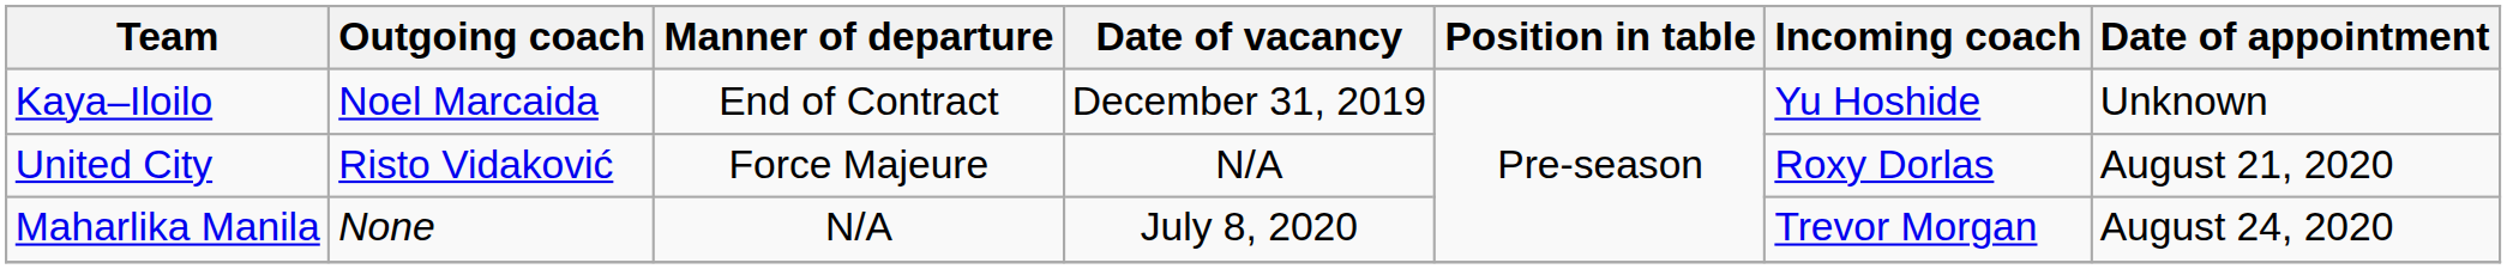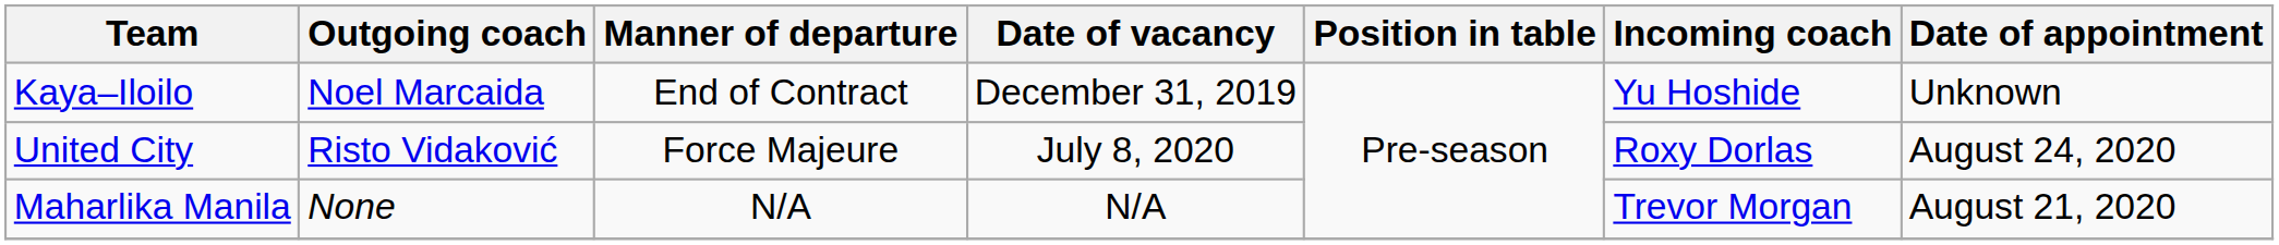United City | Date of vacancy: N/A -> July 8, 2020
United City | Date of appointment: August 21, 2020 -> August 24, 2020
Maharlika Manila | Date of vacancy: July 8, 2020 -> N/A
Maharlika Manila | Date of appointment: August 24, 2020 -> August 21, 2020
